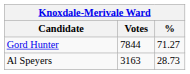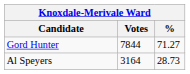Al Speyers | Votes: 3163 -> 3164
